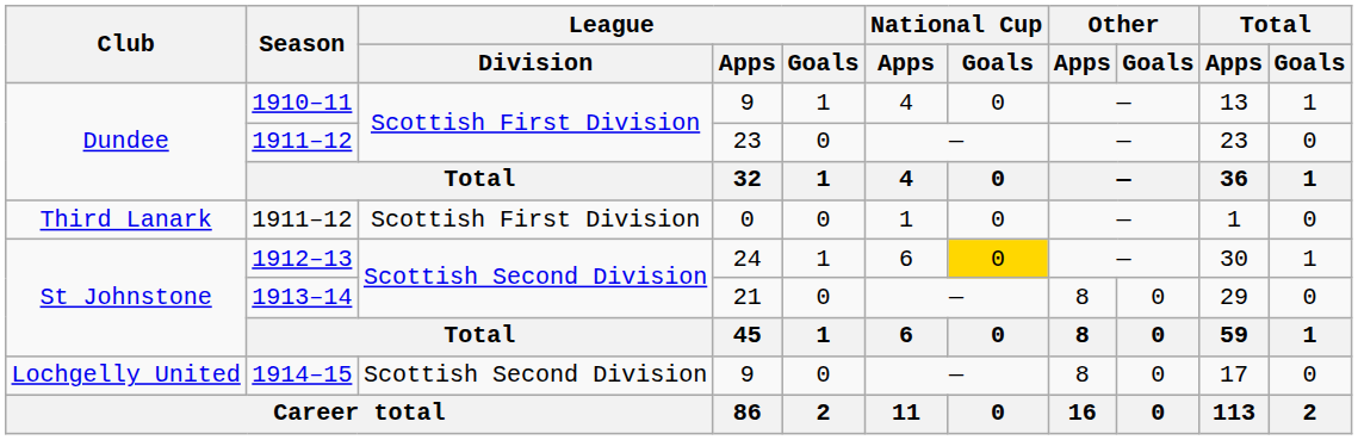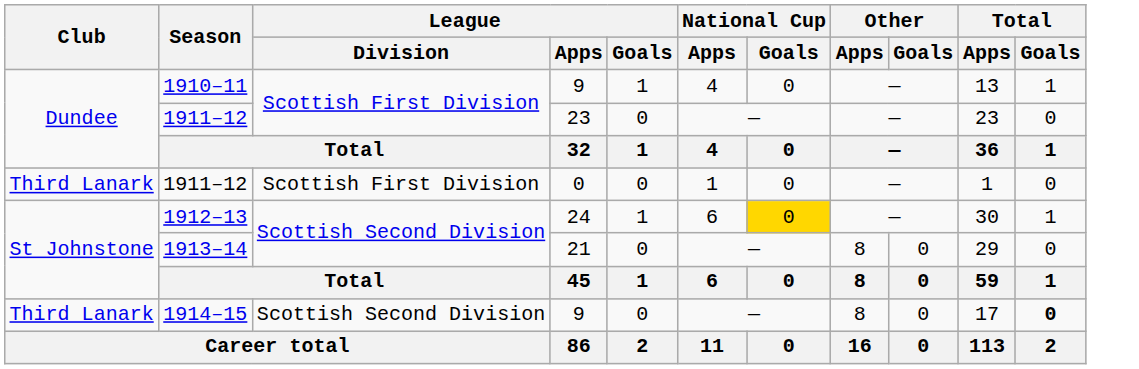1914–15 | Club: Lochgelly United -> Third Lanark
1914–15 | Total / Goals: normal -> bold
